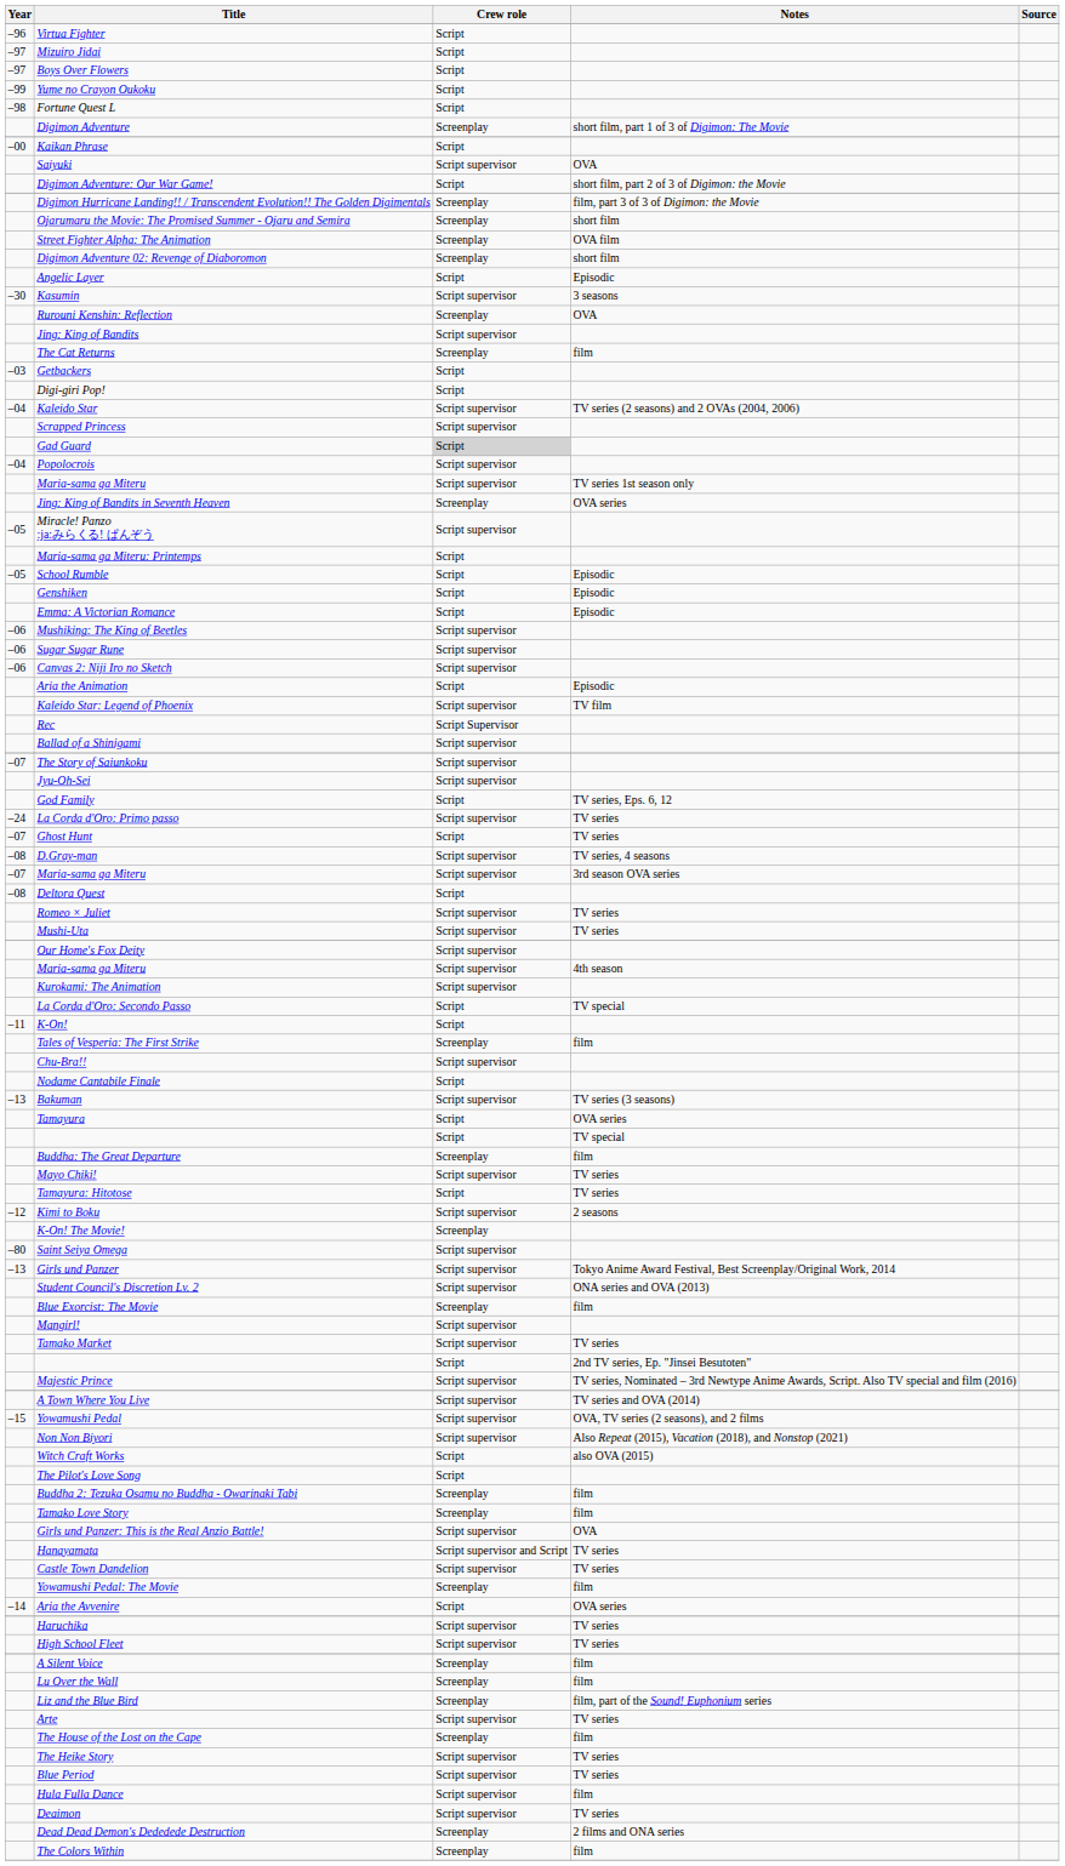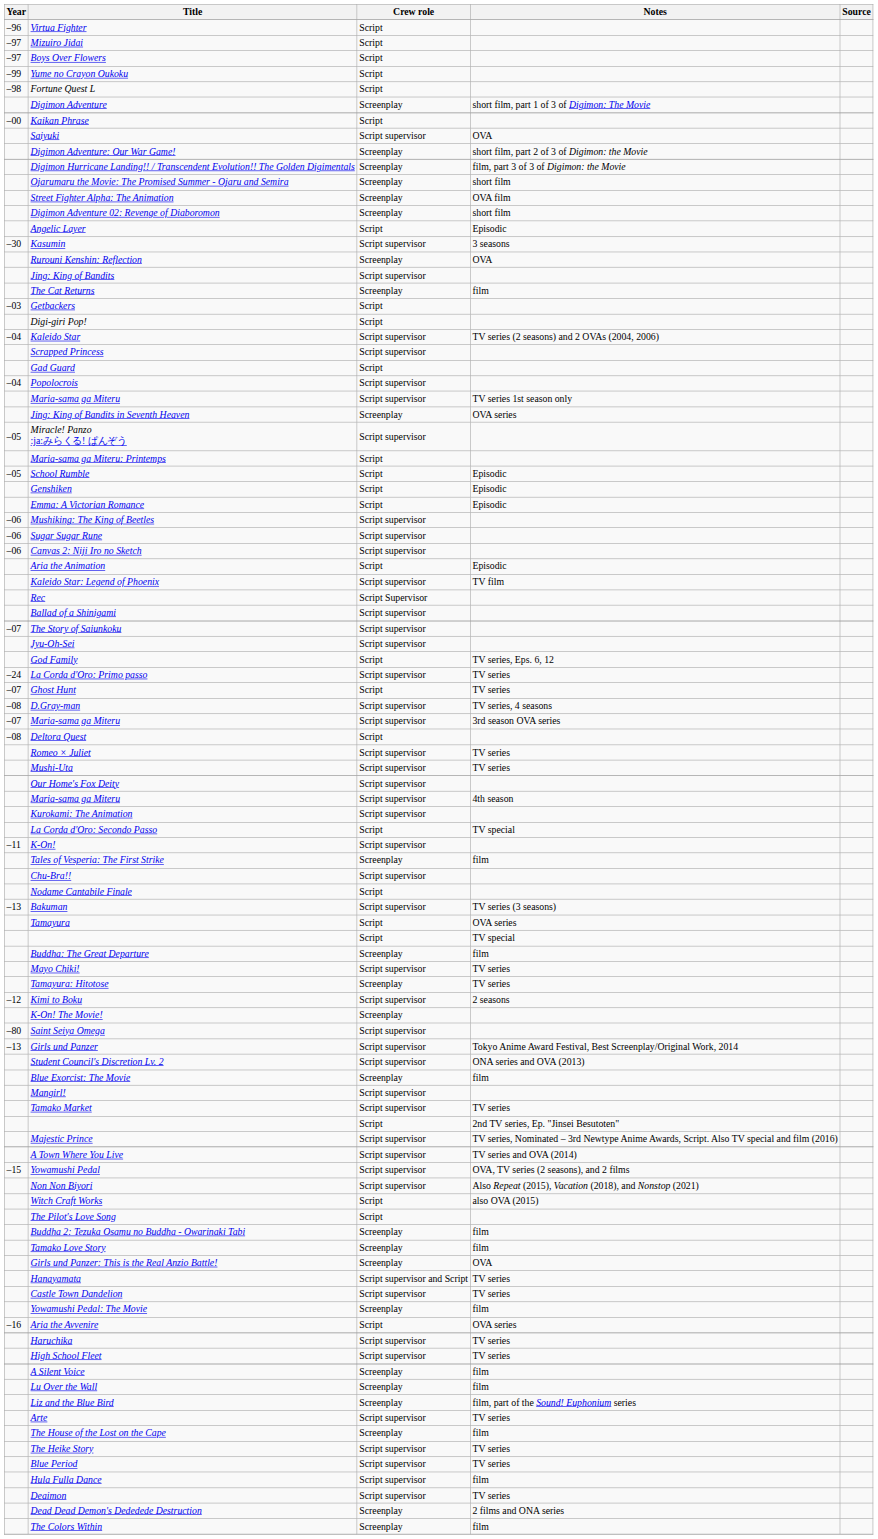Digimon Adventure: Our War Game! | Crew role: Script -> Screenplay
Gad Guard | Crew role: lightgrey background -> no background
K-On! | Crew role: Script -> Script supervisor
Tamayura: Hitotose | Crew role: Script -> Screenplay
Girls und Panzer: This is the Real Anzio Battle! | Crew role: Script supervisor -> Screenplay
Aria the Avvenire | Year: –14 -> –16
